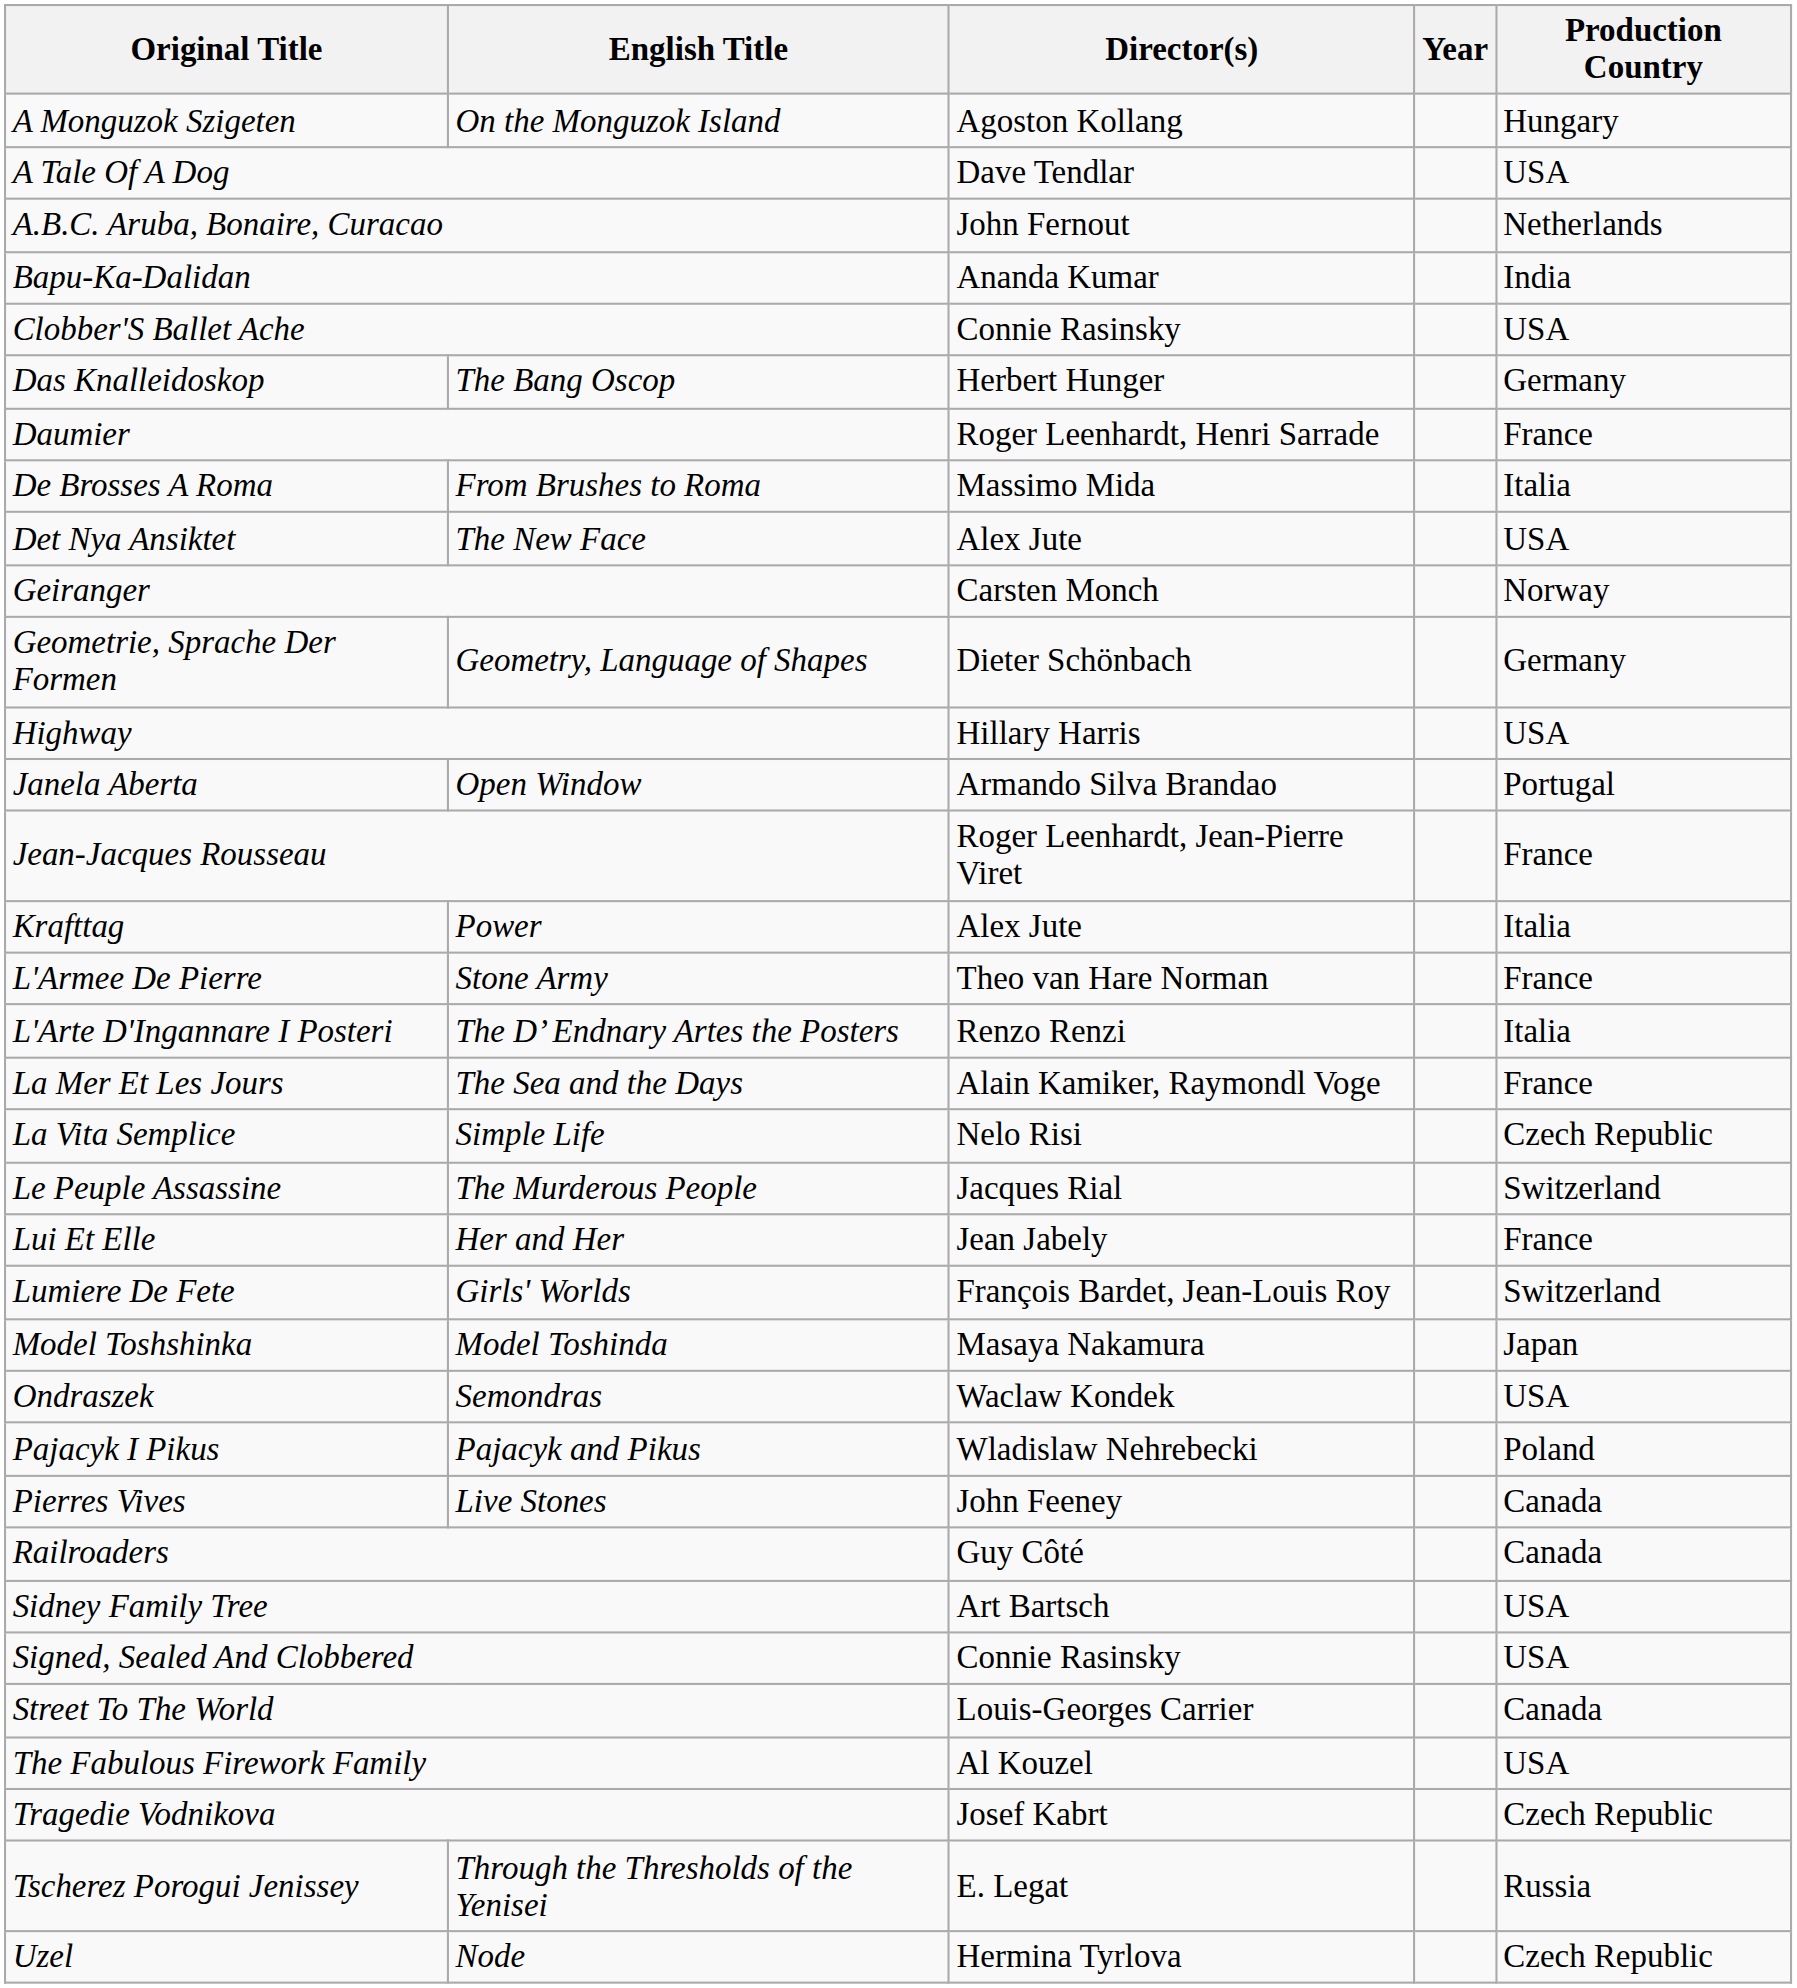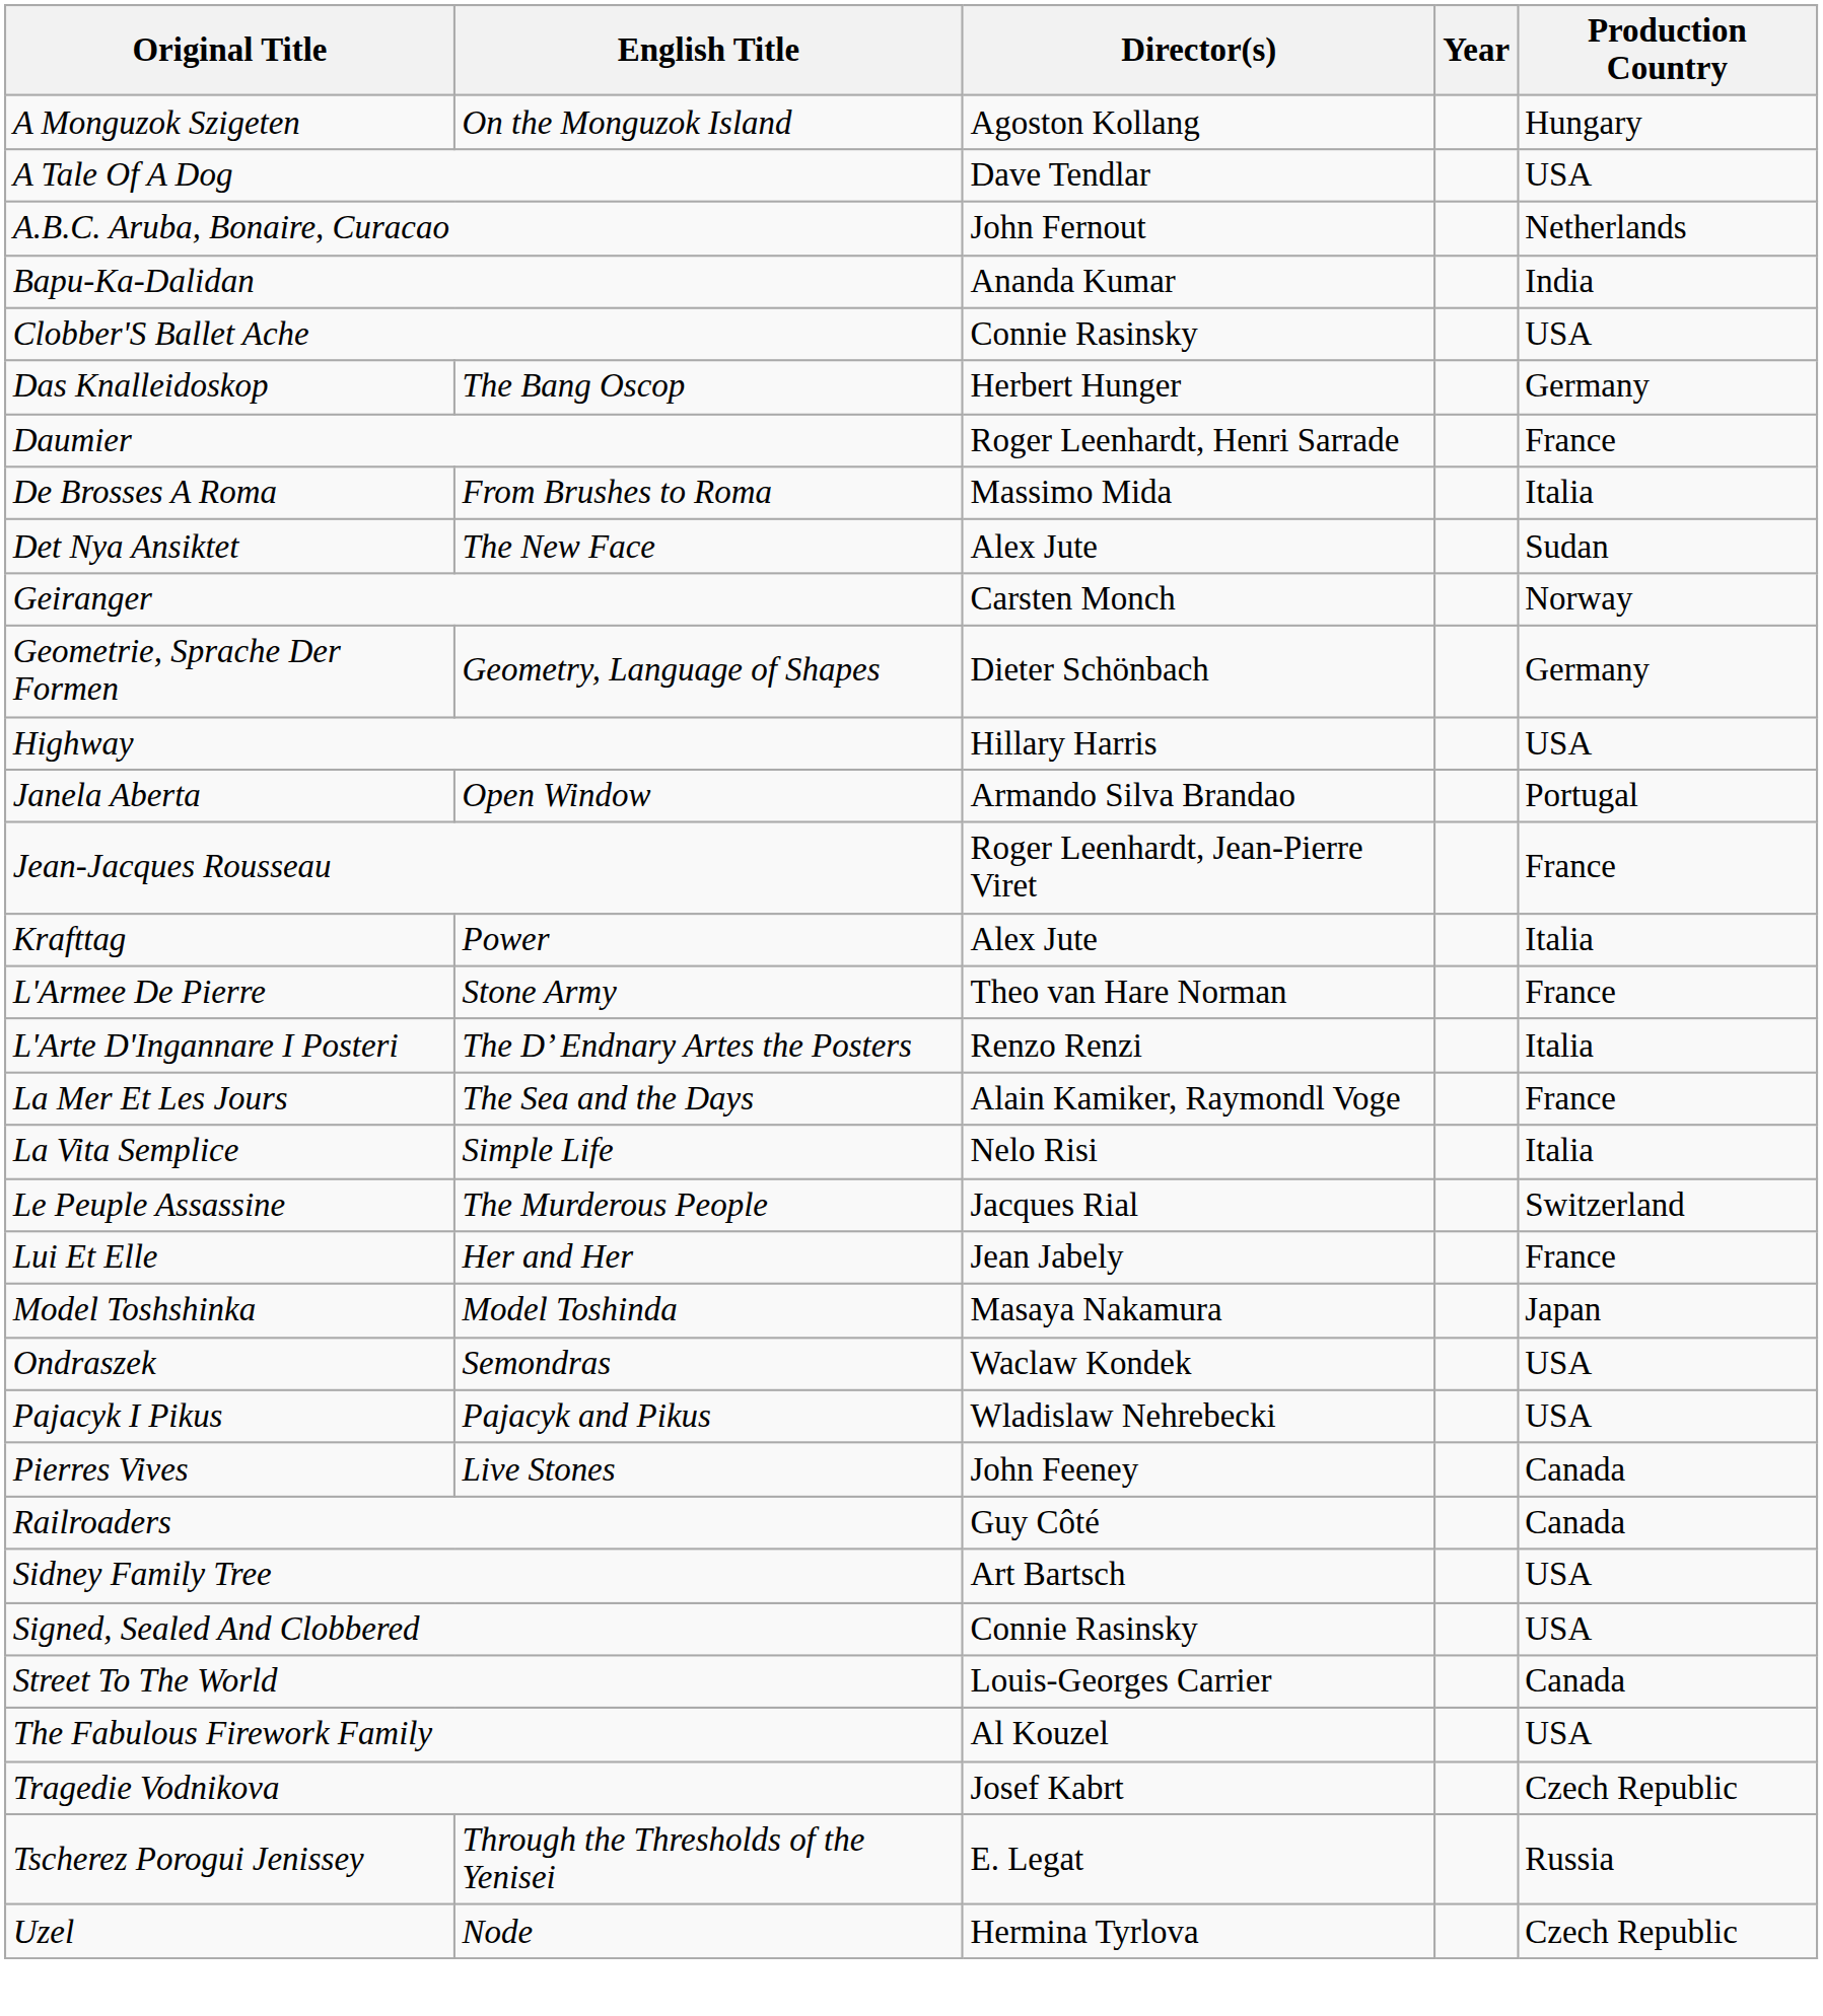Det Nya Ansiktet | Production Country: USA -> Sudan
La Vita Semplice | Production Country: Czech Republic -> Italia
- row: Lumiere De Fete | Girls' Worlds | François Bardet, Jean-Louis Roy | Switzerland
Pajacyk I Pikus | Production Country: Poland -> USA
